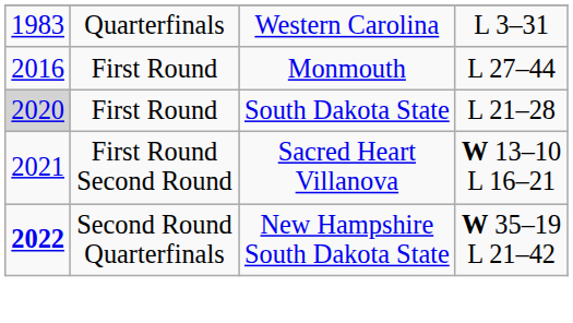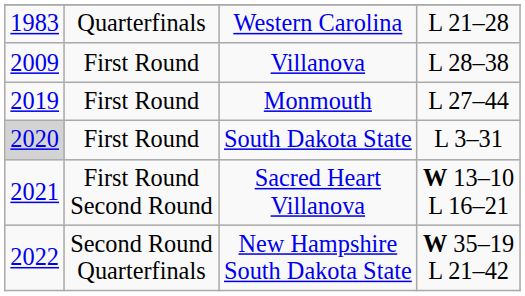Western Carolina | column 4: L 3–31 -> L 21–28
+ row: 2009 | First Round | Villanova | L 28–38
Monmouth | column 1: 2016 -> 2019
South Dakota State | column 4: L 21–28 -> L 3–31
New Hampshire South Dakota State | column 1: bold -> normal
